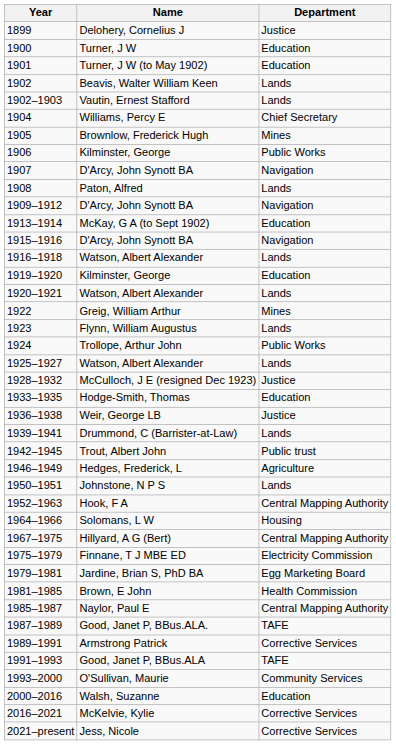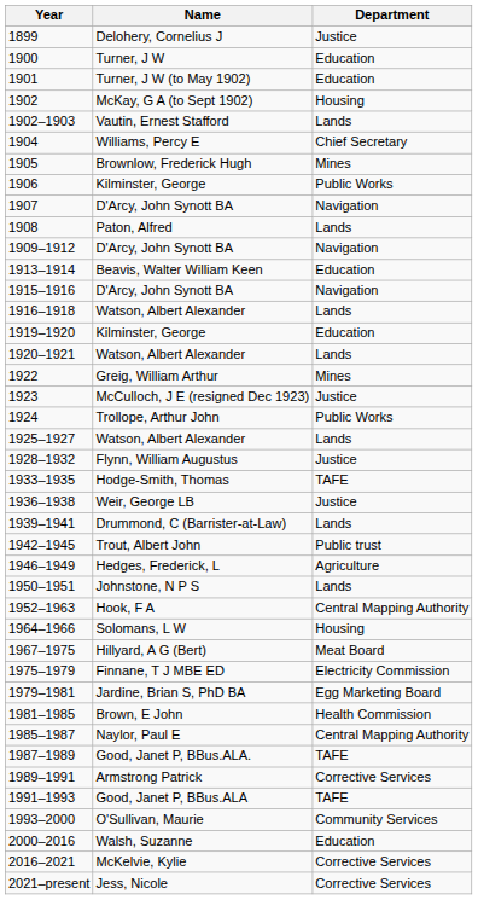1902 | Name: Beavis, Walter William Keen -> McKay, G A (to Sept 1902)
1902 | Department: Lands -> Housing
1913–1914 | Name: McKay, G A (to Sept 1902) -> Beavis, Walter William Keen
1923 | Name: Flynn, William Augustus -> McCulloch, J E (resigned Dec 1923)
1923 | Department: Lands -> Justice
1928–1932 | Name: McCulloch, J E (resigned Dec 1923) -> Flynn, William Augustus
1933–1935 | Department: Education -> TAFE
1967–1975 | Department: Central Mapping Authority -> Meat Board
